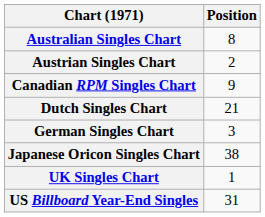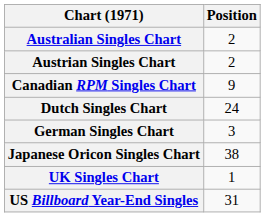Australian Singles Chart | Position: 8 -> 2
Dutch Singles Chart | Position: 21 -> 24
